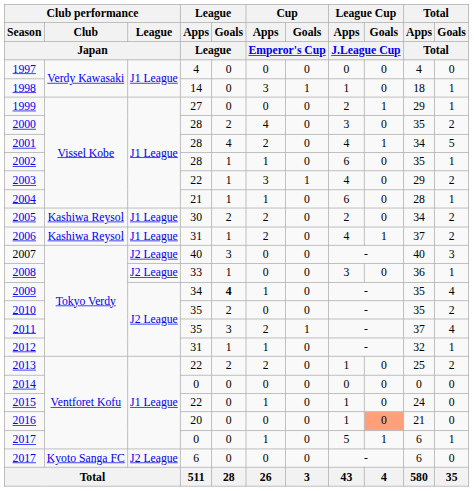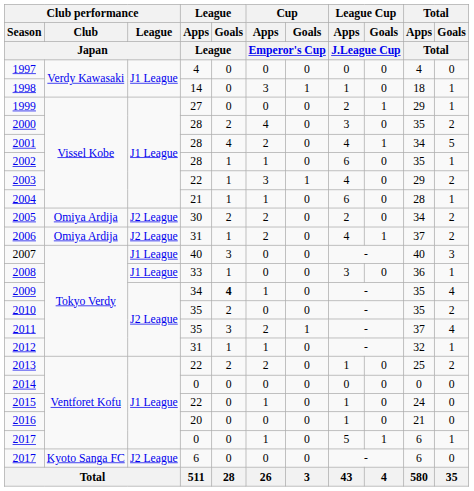2005 | Club performance / Club / Japan: Kashiwa Reysol -> Omiya Ardija
2005 | Club performance / League / Japan: J1 League -> J2 League
2006 | Club performance / Club / Japan: Kashiwa Reysol -> Omiya Ardija
2006 | Club performance / League / Japan: J1 League -> J2 League
2007 | Club performance / League / Japan: J2 League -> J1 League
2008 | Club performance / League / Japan: J2 League -> J1 League
2016 | League Cup / Goals / J.League Cup: lightsalmon background -> no background
